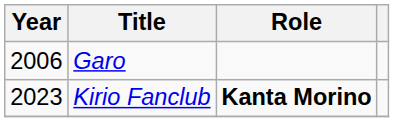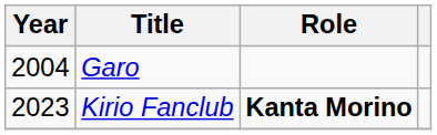Garo | Year: 2006 -> 2004
